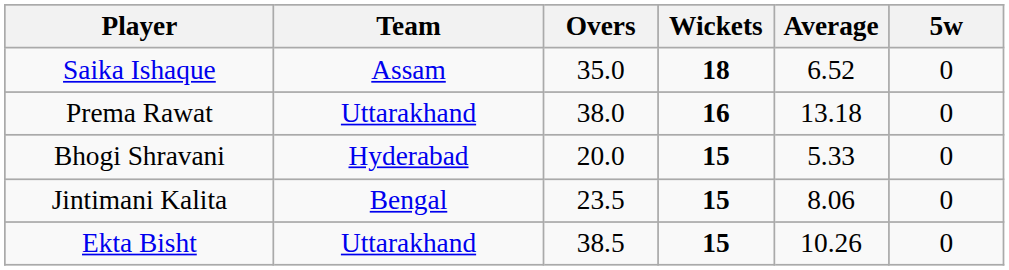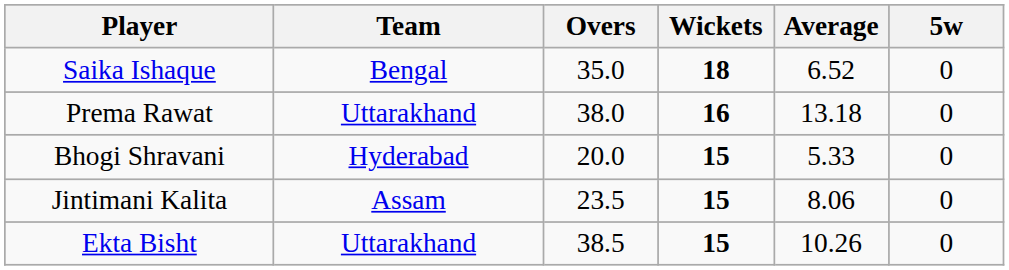Saika Ishaque | Team: Assam -> Bengal
Jintimani Kalita | Team: Bengal -> Assam
